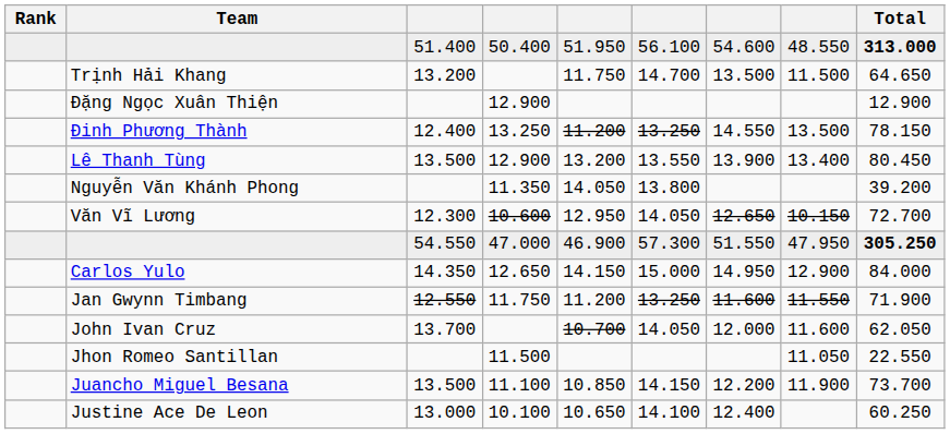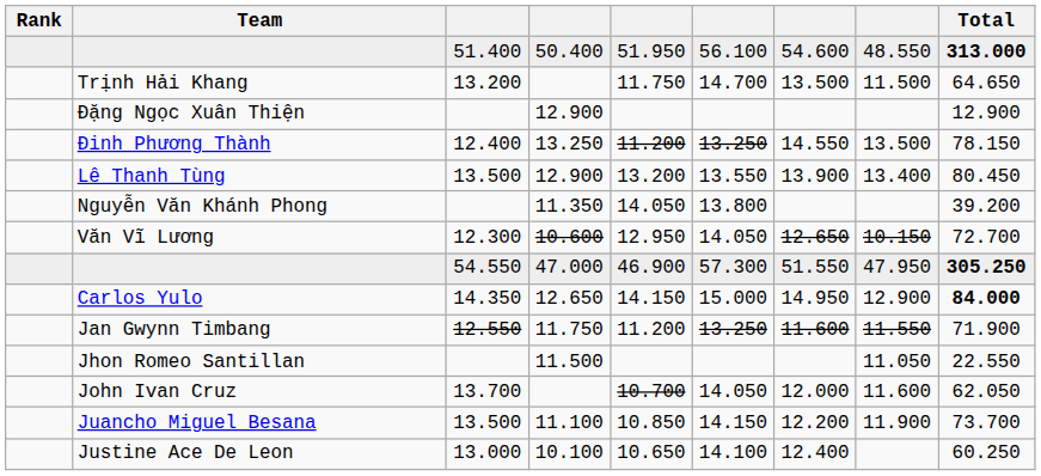Carlos Yulo | Total: normal -> bold
rows swapped: Jhon Romeo Santillan <-> John Ivan Cruz
